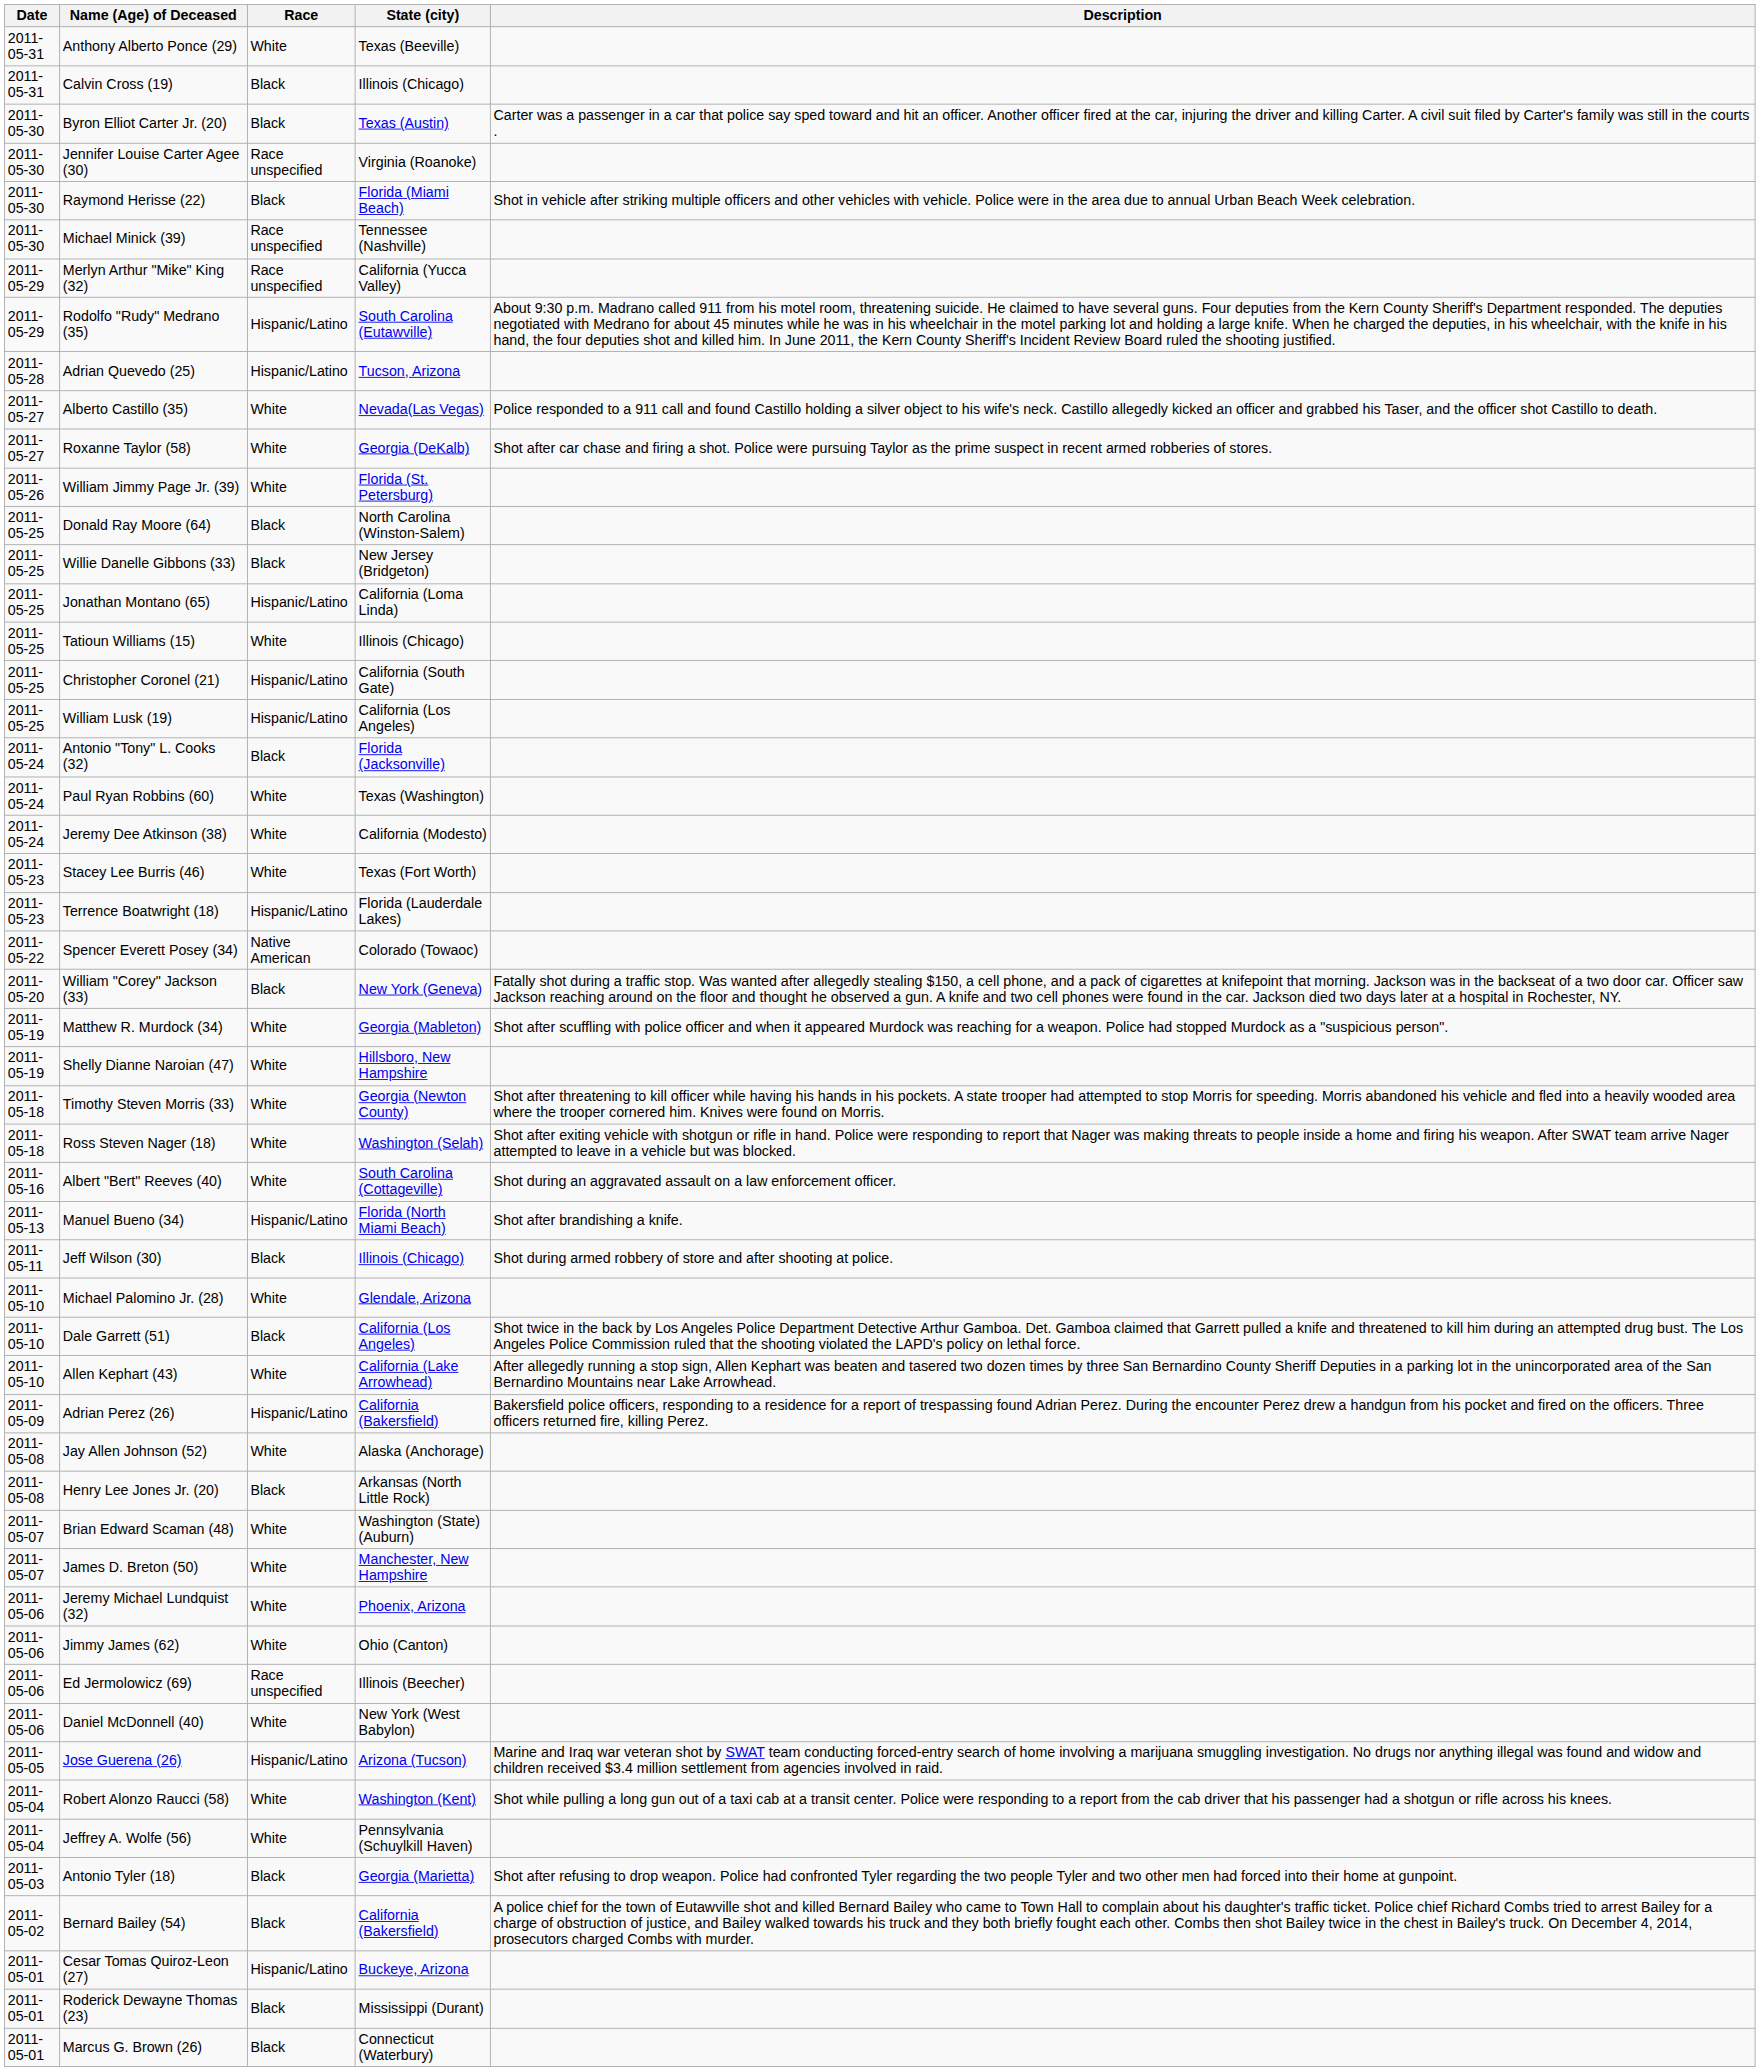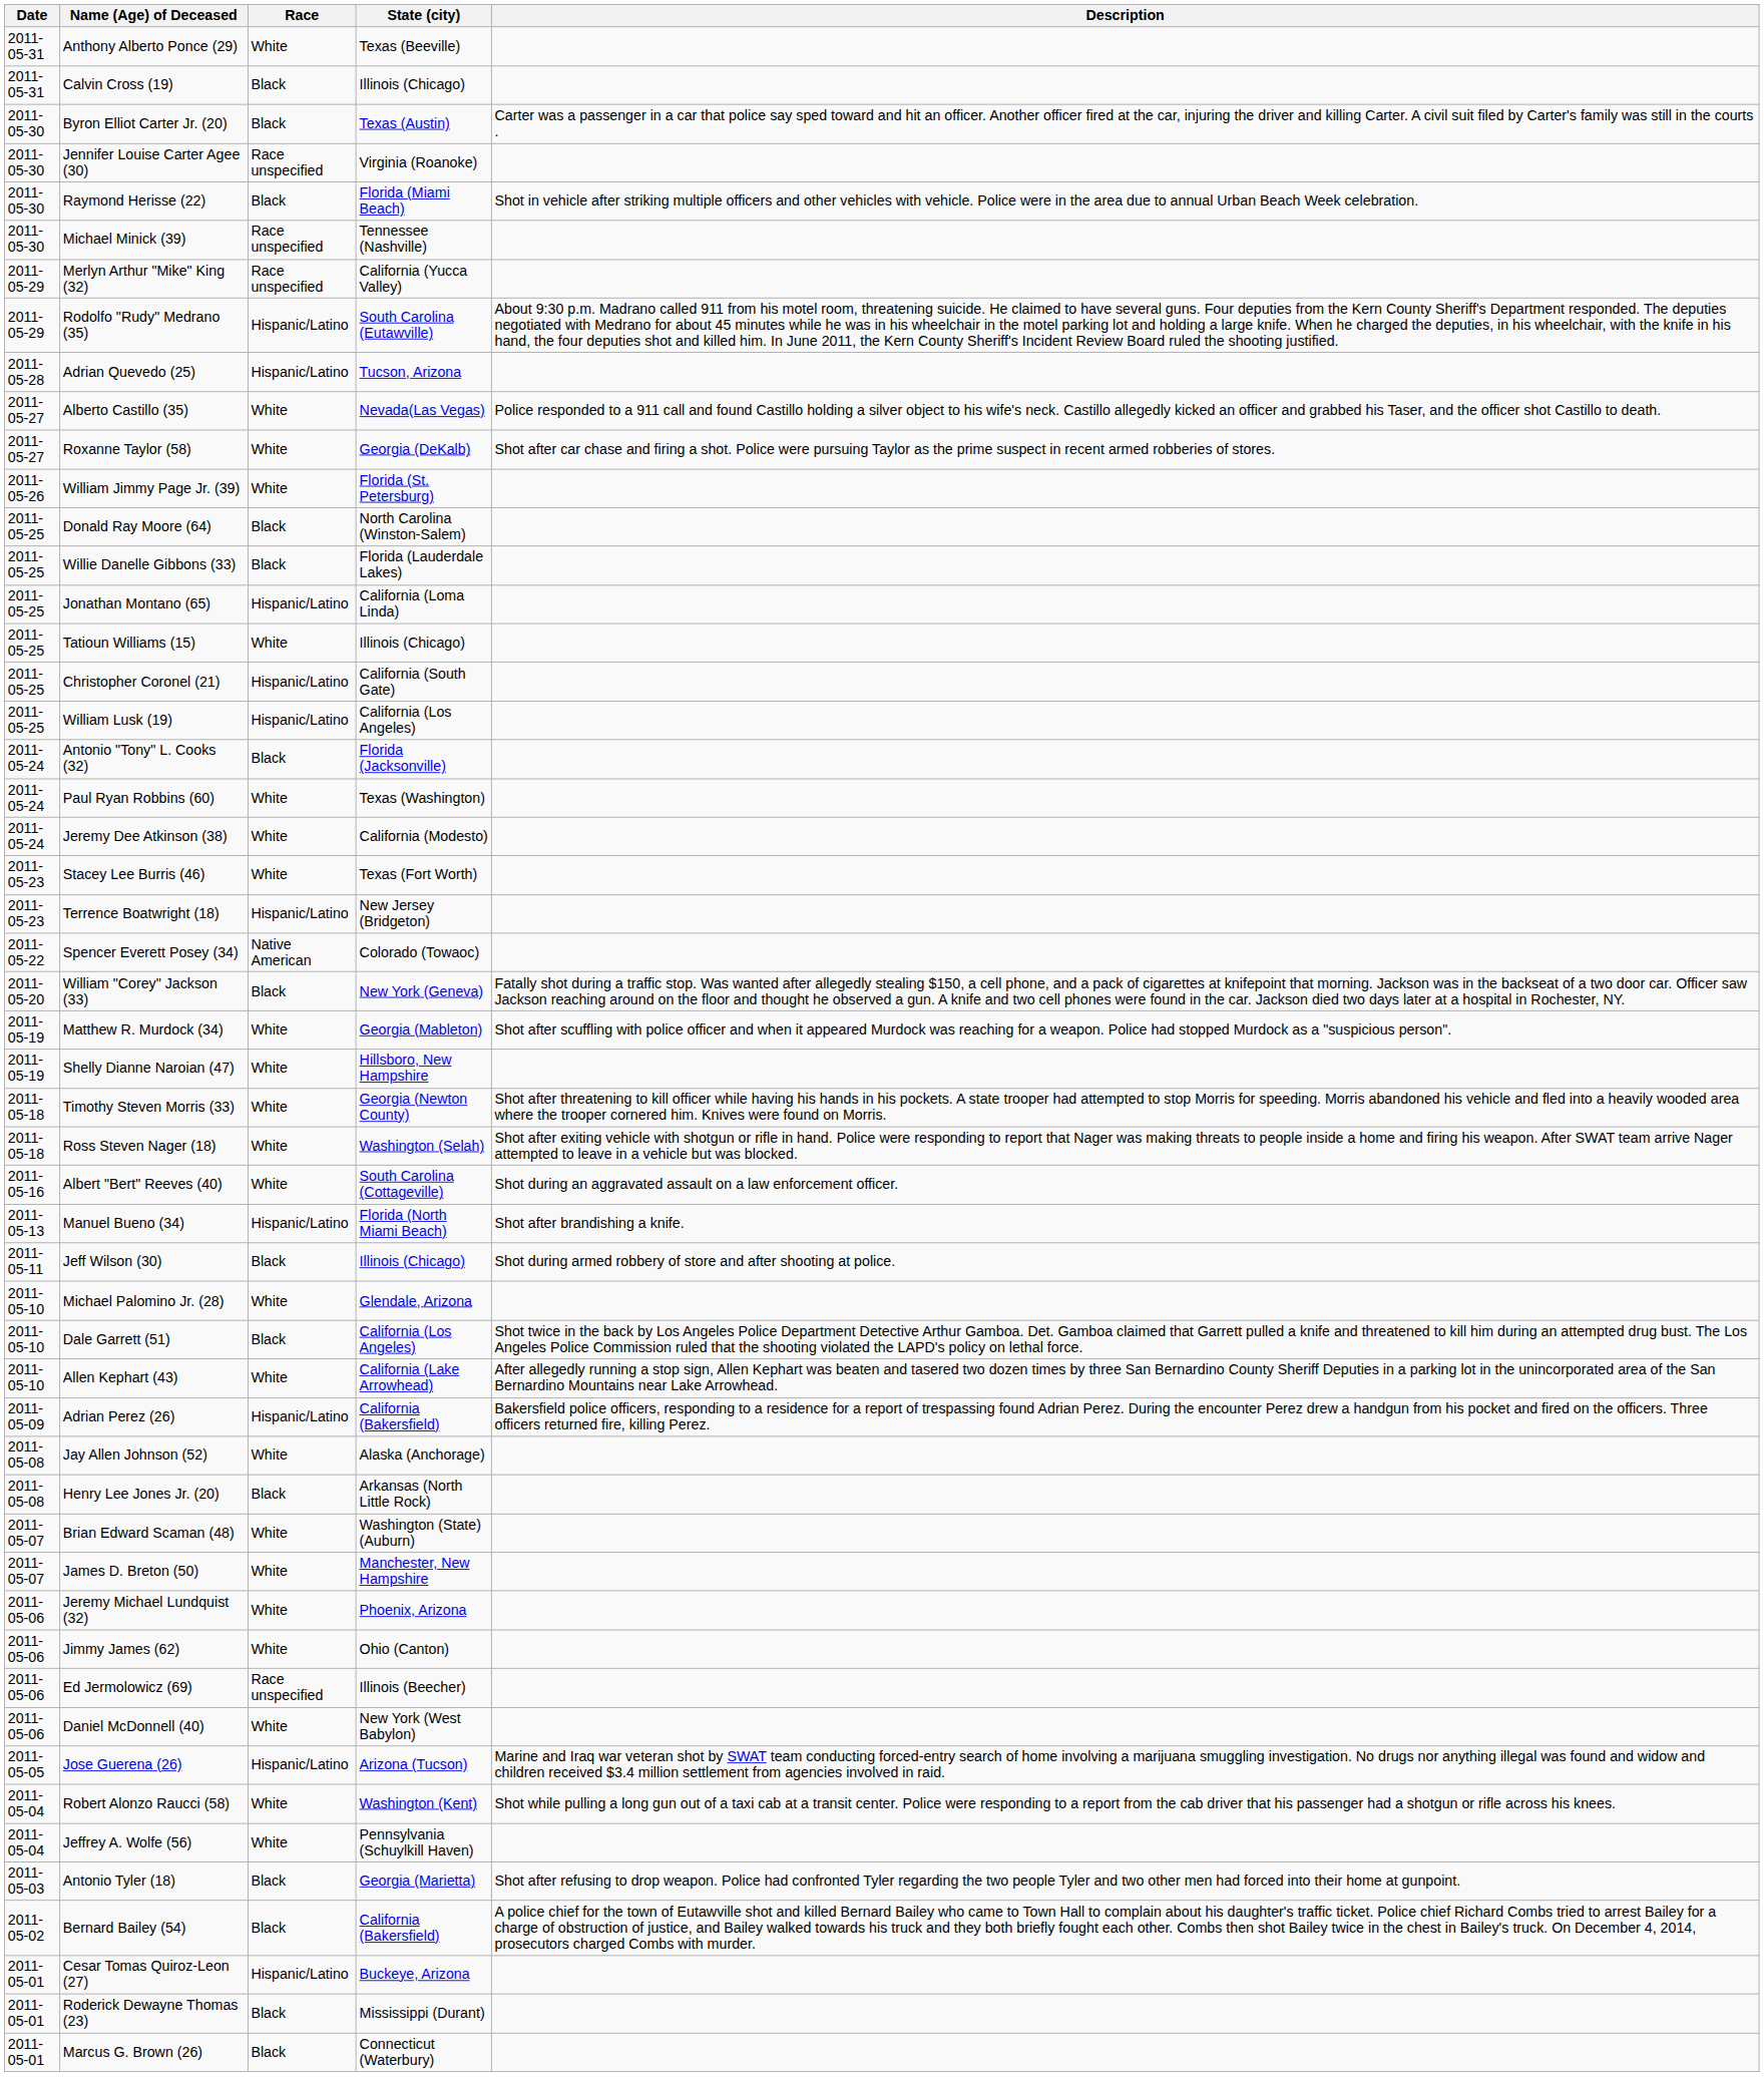Willie Danelle Gibbons (33) | State (city): New Jersey (Bridgeton) -> Florida (Lauderdale Lakes)
Terrence Boatwright (18) | State (city): Florida (Lauderdale Lakes) -> New Jersey (Bridgeton)
